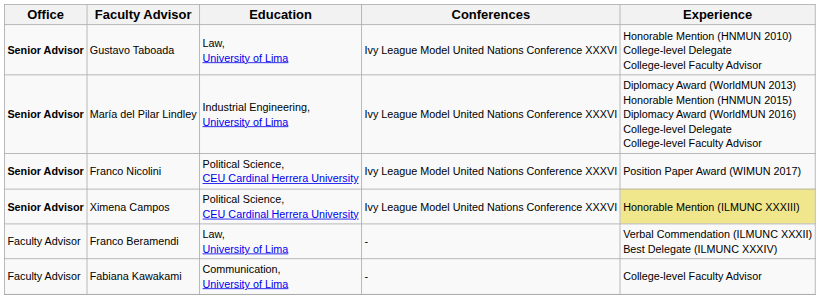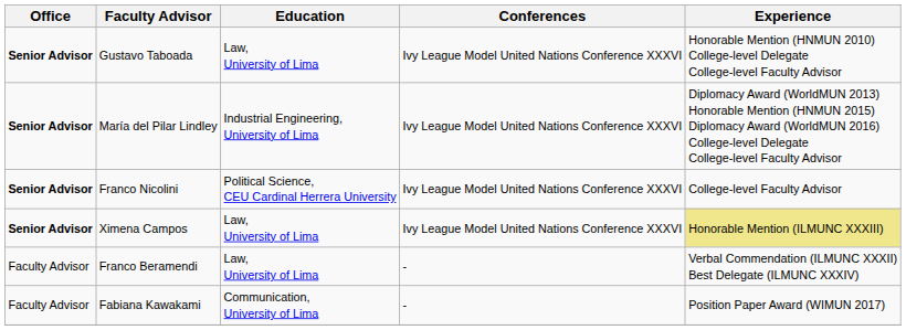Franco Nicolini | Experience: Position Paper Award (WIMUN 2017) -> College-level Faculty Advisor
Ximena Campos | Education: Political Science, CEU Cardinal Herrera University -> Law, University of Lima
Fabiana Kawakami | Experience: College-level Faculty Advisor -> Position Paper Award (WIMUN 2017)
